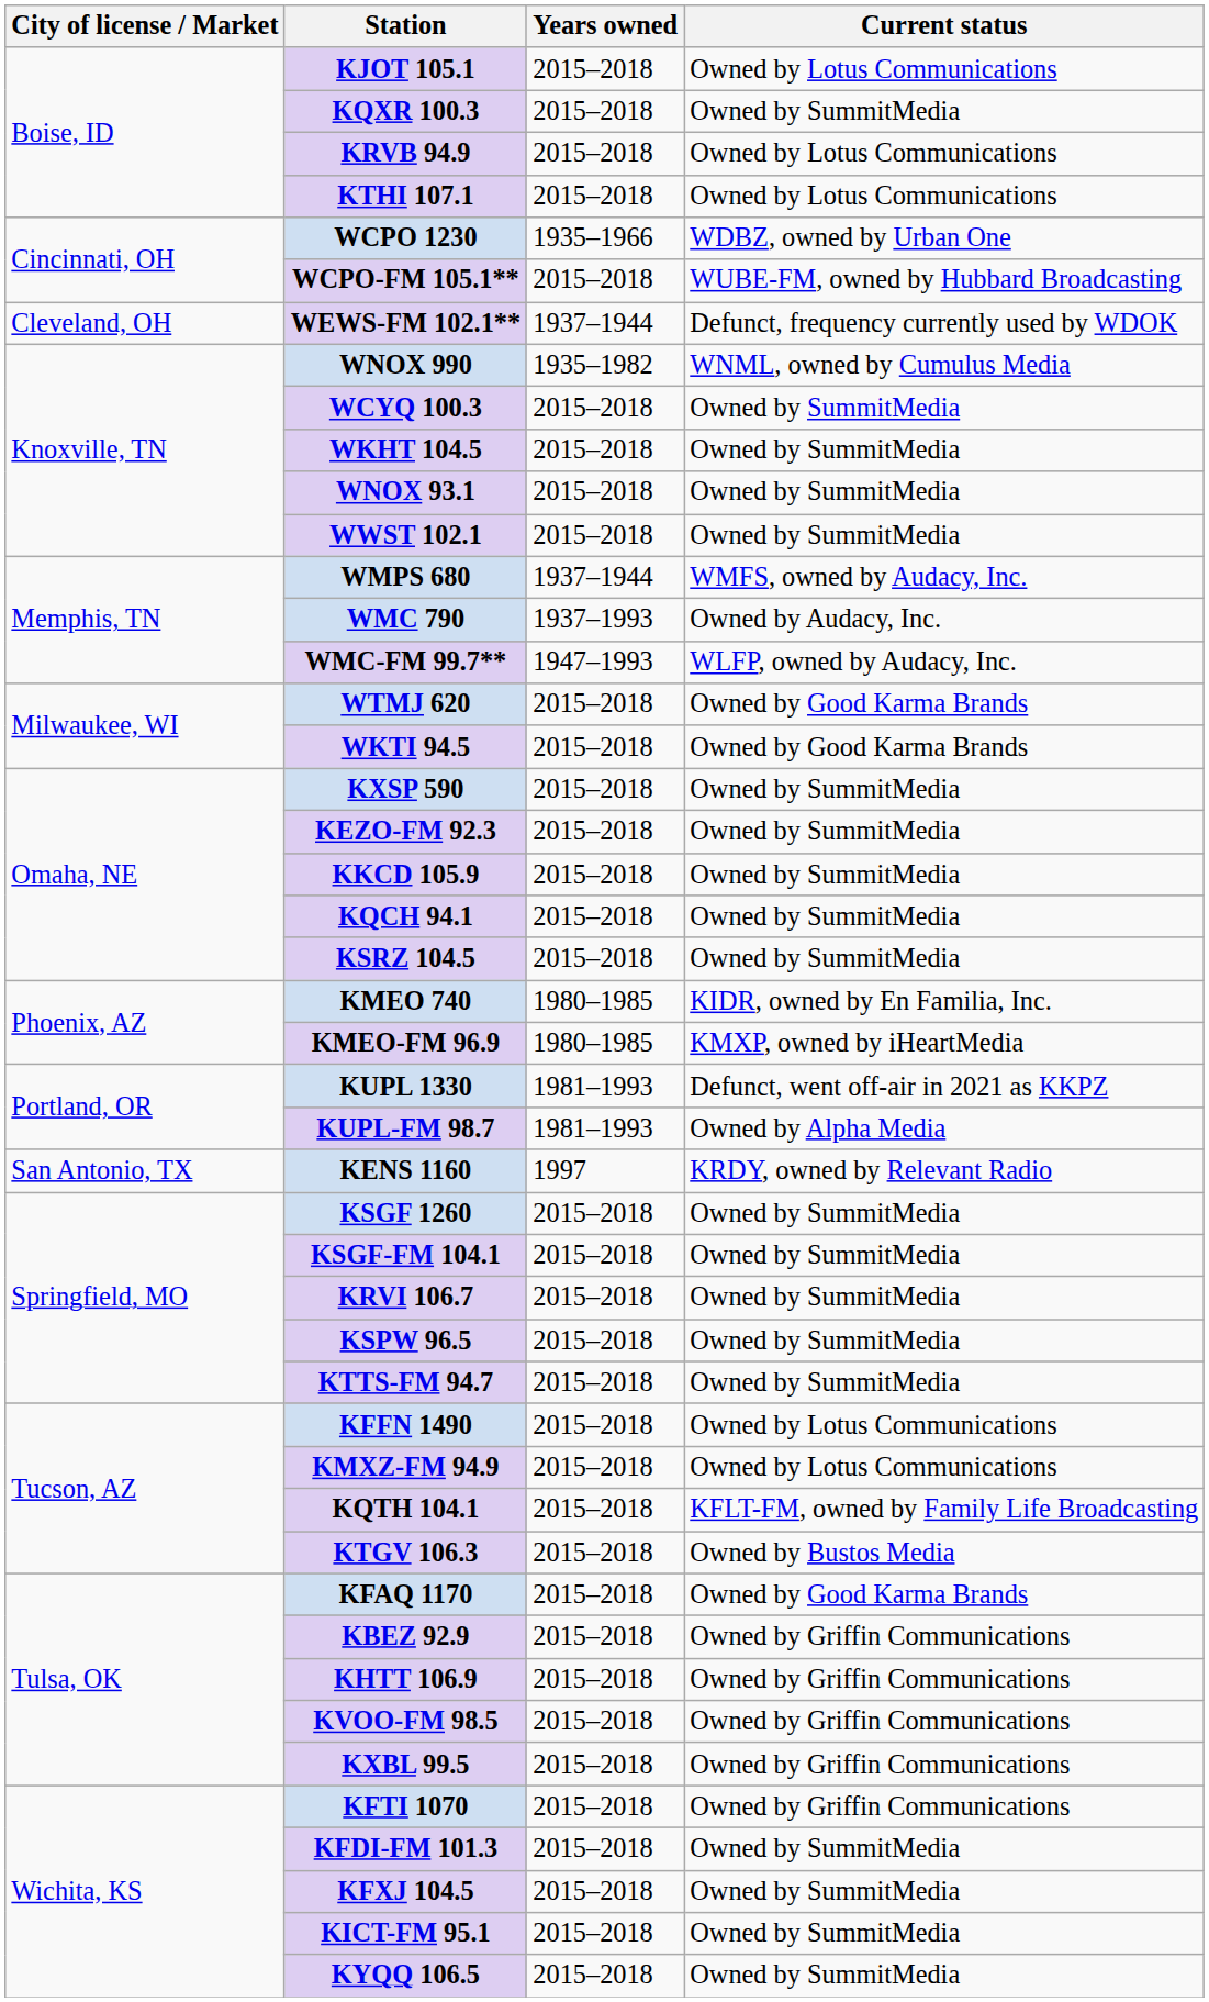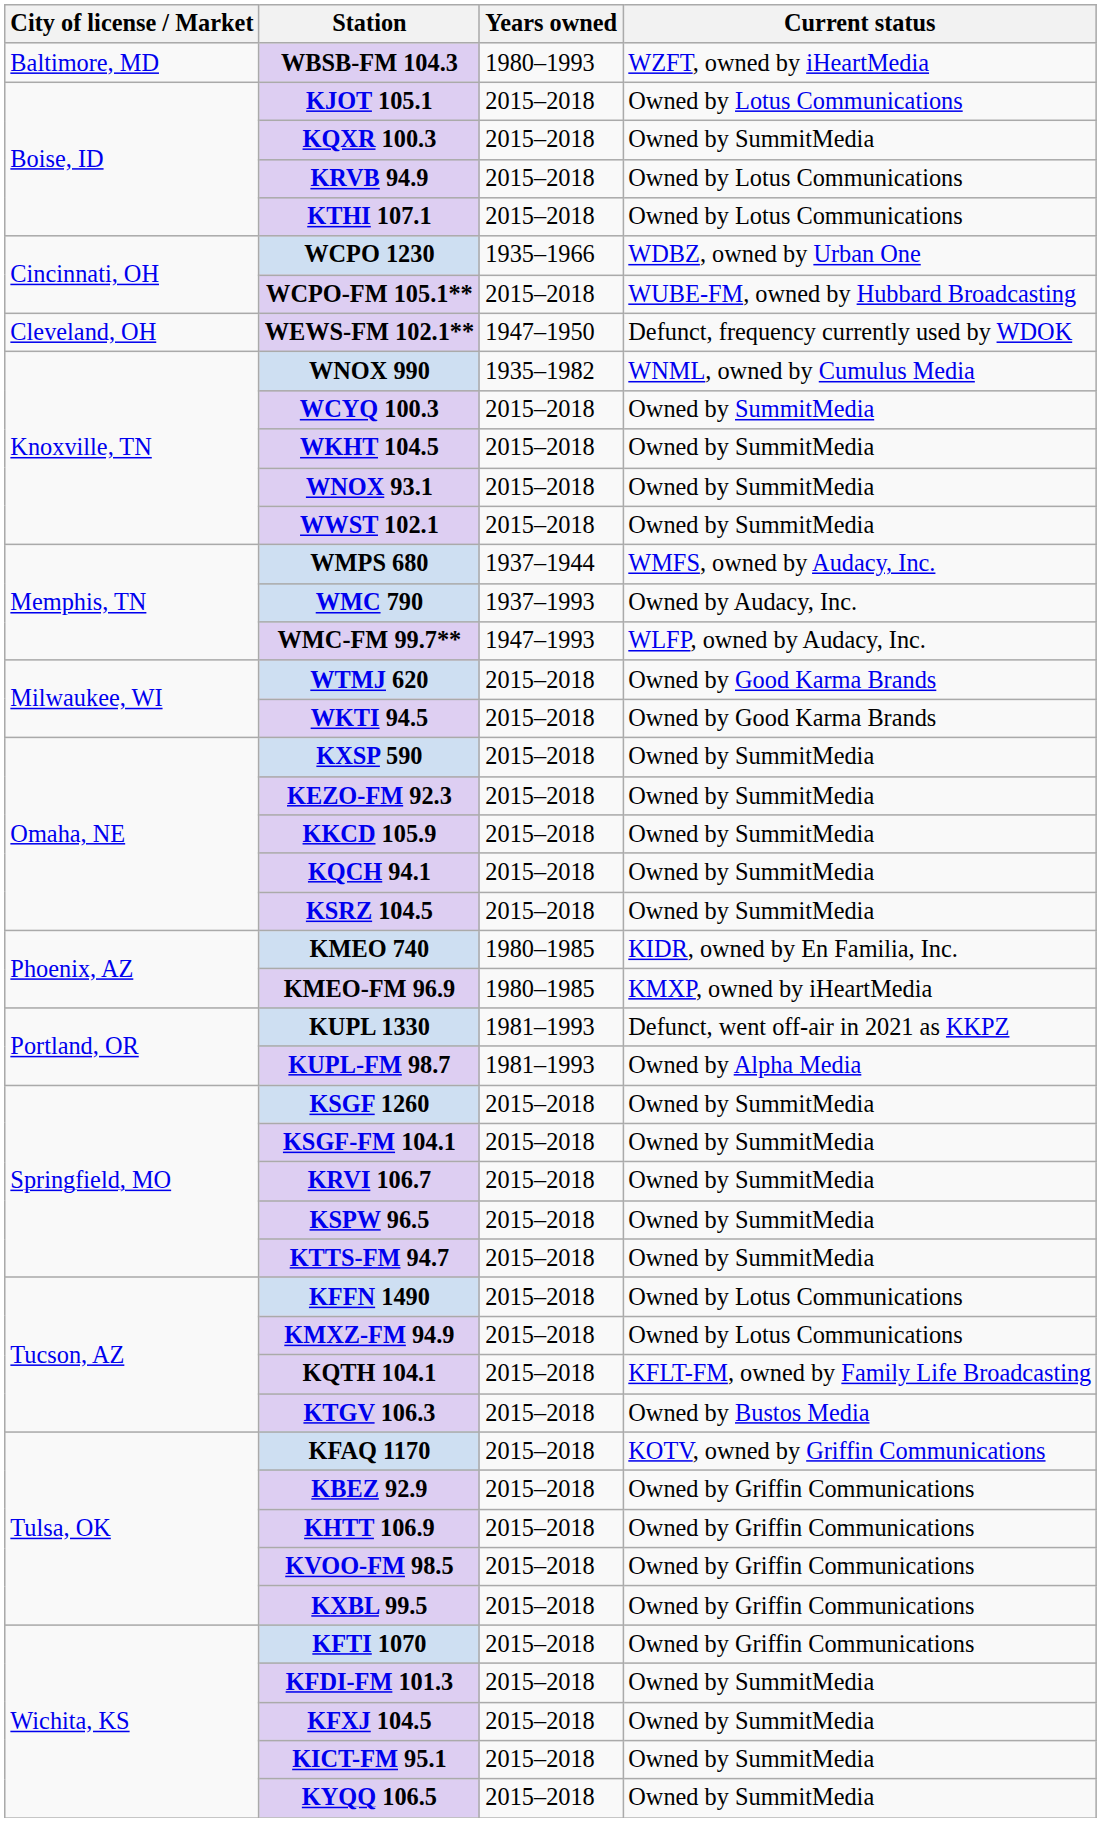+ row: Baltimore, MD | WBSB-FM 104.3 | 1980–1993 | WZFT, owned by iHeartMedia
WEWS-FM 102.1** | Years owned: 1937–1944 -> 1947–1950
- row: San Antonio, TX | KENS 1160 | 1997 | KRDY, owned by Relevant Radio
KFAQ 1170 | Current status: Owned by Good Karma Brands -> KOTV, owned by Griffin Communications
